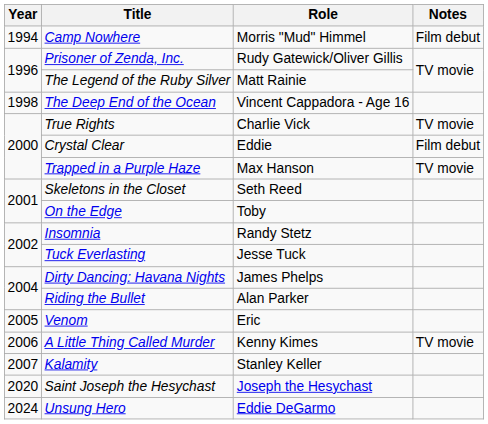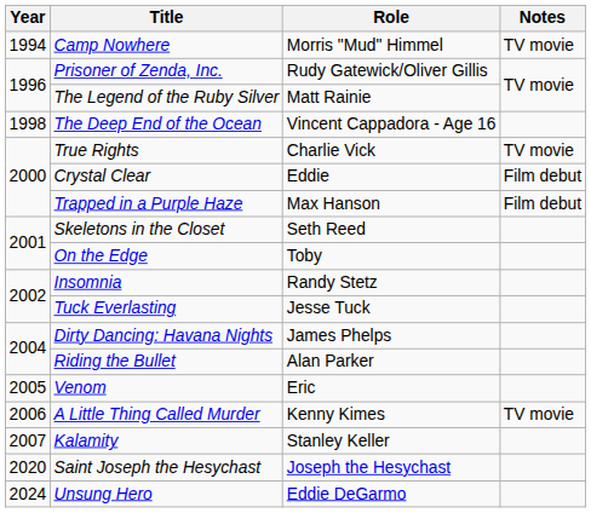Camp Nowhere | Notes: Film debut -> TV movie
Trapped in a Purple Haze | Notes: TV movie -> Film debut
